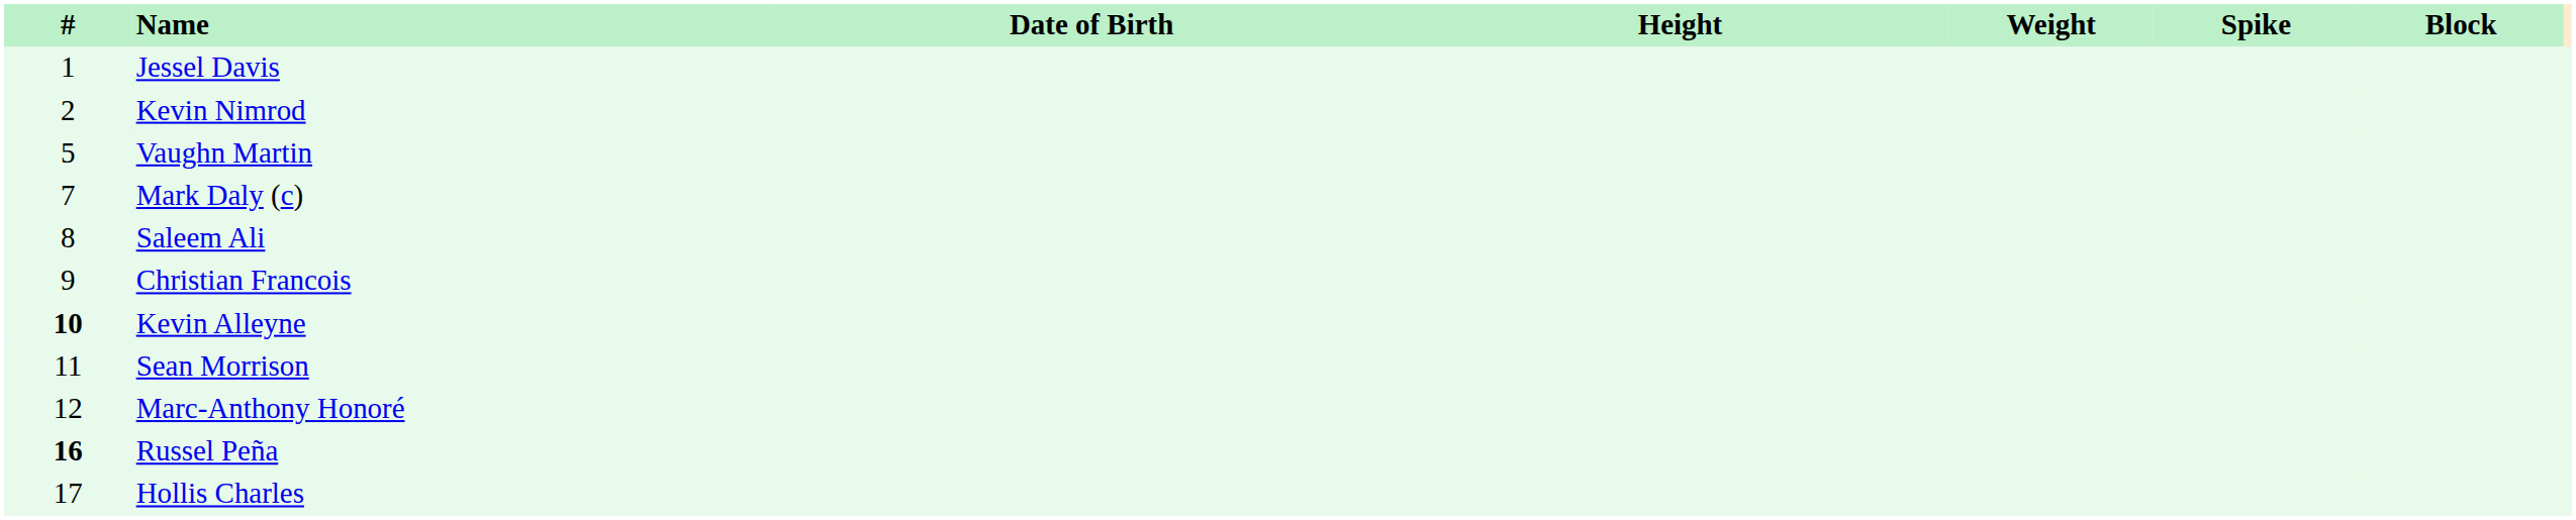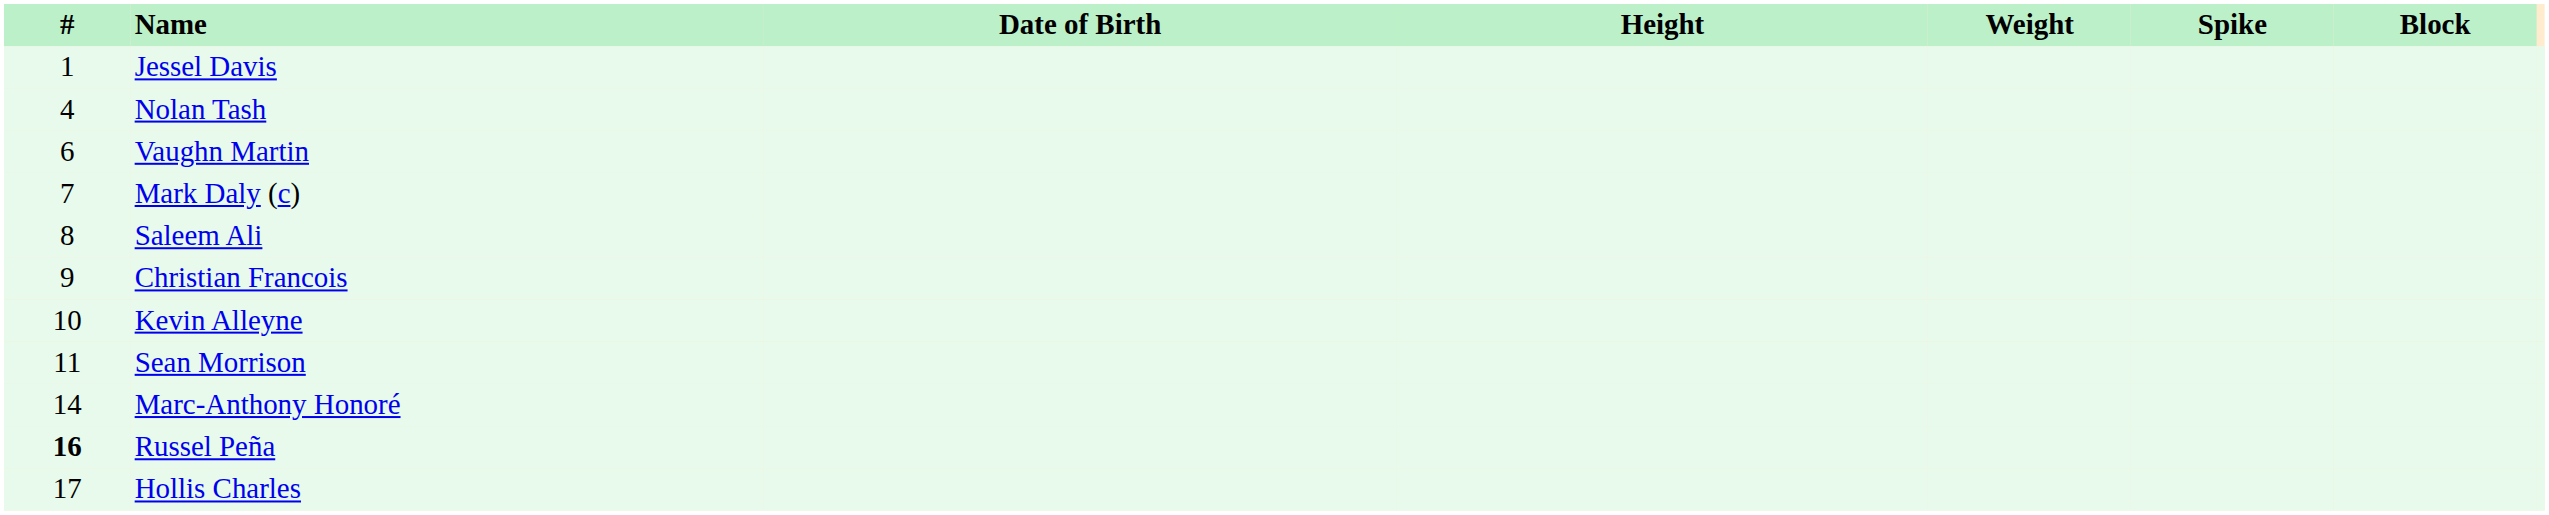- row: 2 | Kevin Nimrod
+ row: 4 | Nolan Tash
Vaughn Martin | #: 5 -> 6
Kevin Alleyne | #: bold -> normal
Marc-Anthony Honoré | #: 12 -> 14
